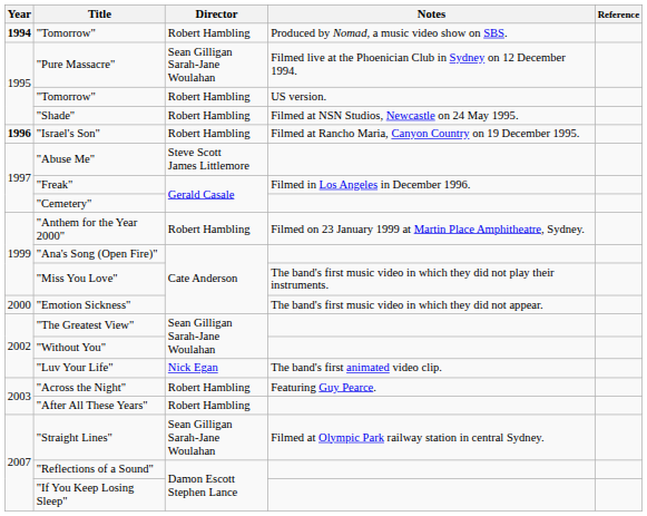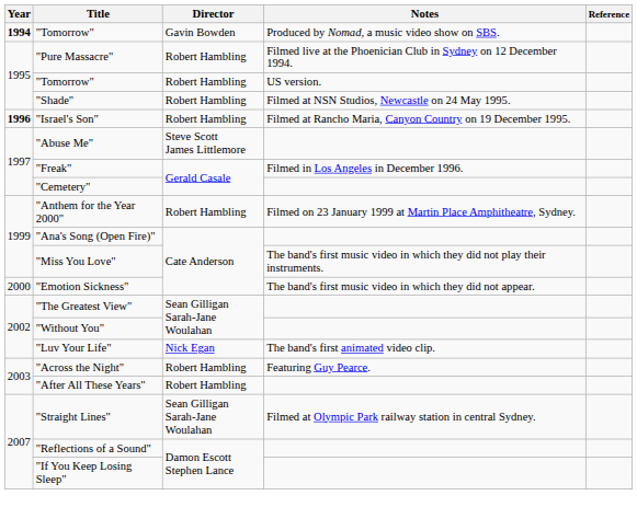"Tomorrow" / Produced by Nomad, a music video show on SBS. | Director: Robert Hambling -> Gavin Bowden
"Pure Massacre" | Director: Sean Gilligan Sarah-Jane Woulahan -> Robert Hambling
